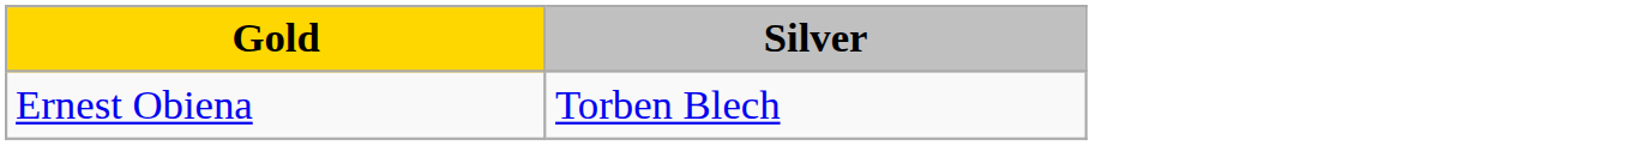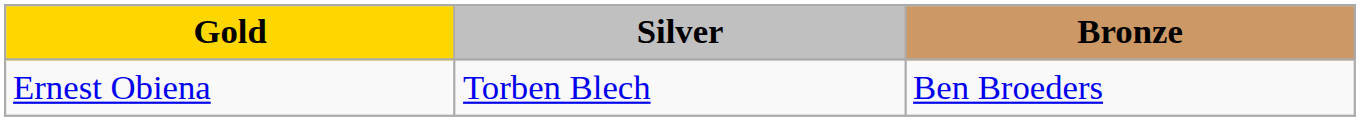+ column: Bronze | Ben Broeders
